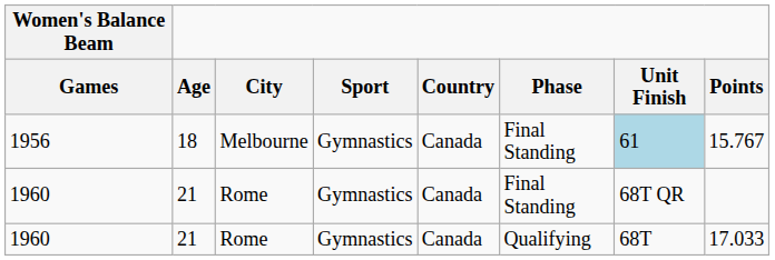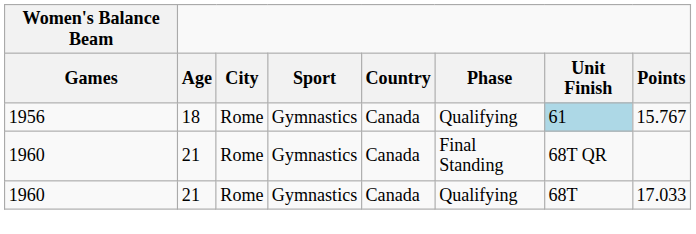1956 | City: Melbourne -> Rome
1956 | Phase: Final Standing -> Qualifying
